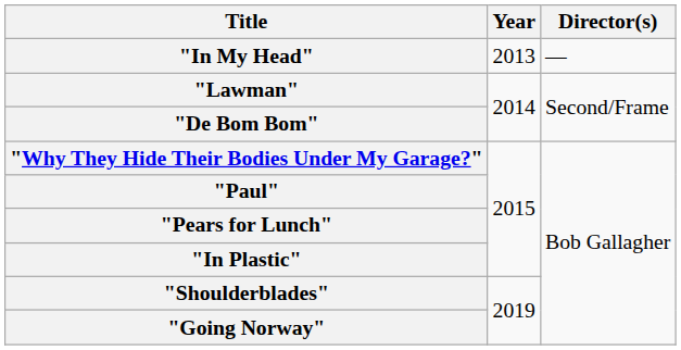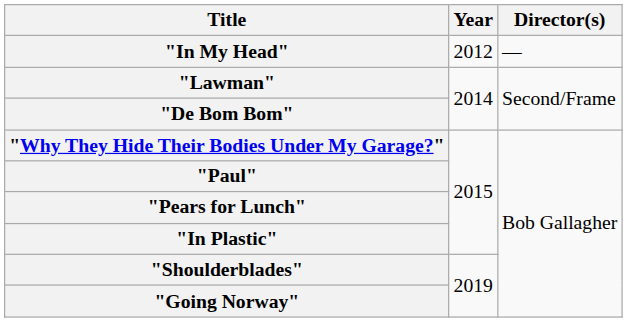"In My Head" | Year: 2013 -> 2012
